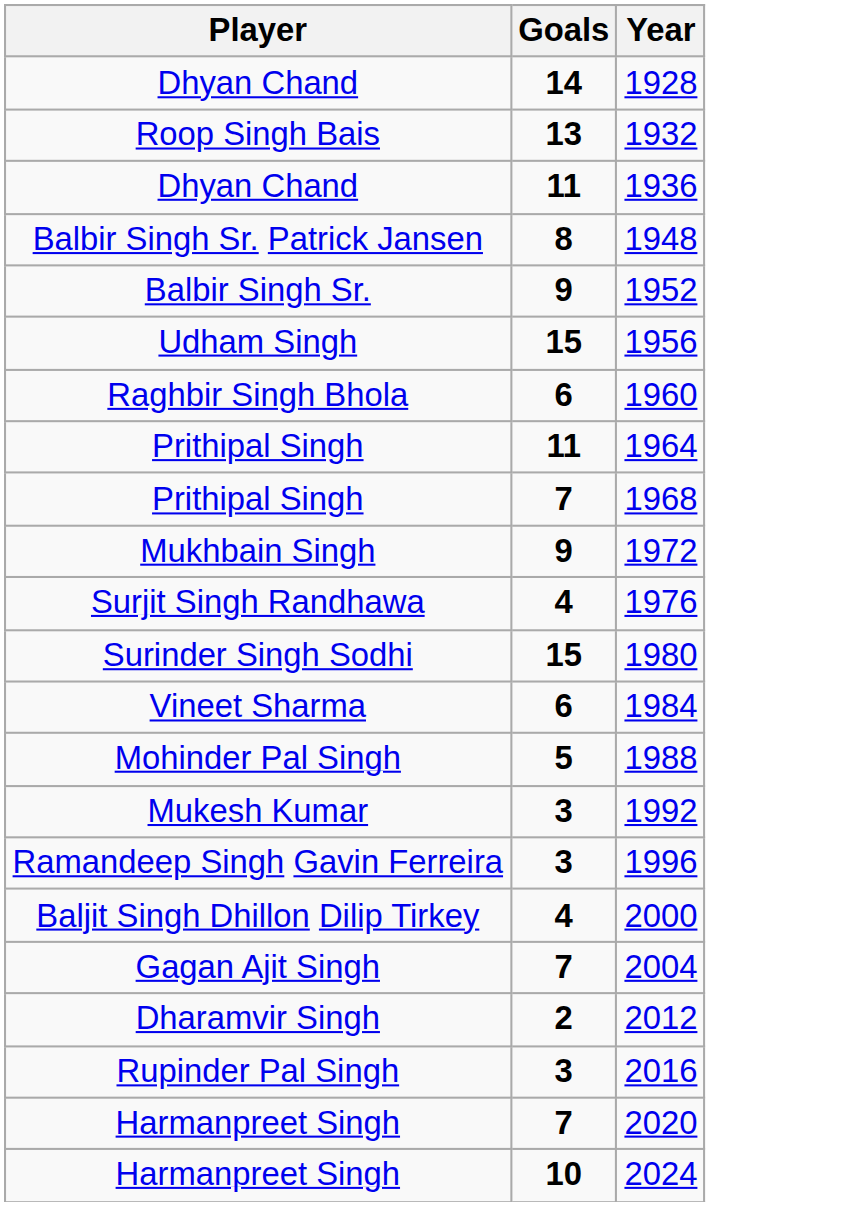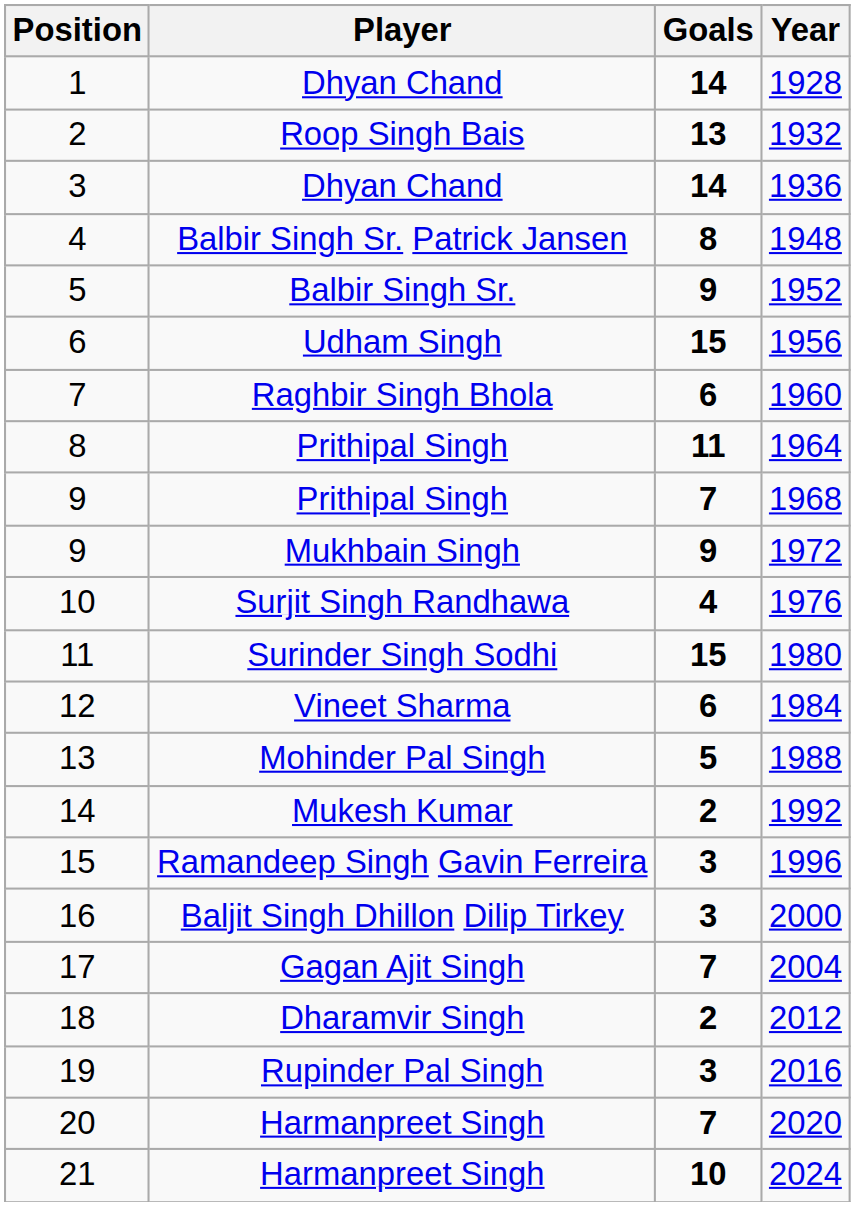+ column: Position | 1 | 2 | 3 | 4 | 5 | 6 | 7 | 8 | 9 | 9 | 10 | 11 | 12 | 13 | 14 | 15 | 16 | 17 | 18 | 19 | 20 | 21
1936 | Goals: 11 -> 14
1992 | Goals: 3 -> 2
2000 | Goals: 4 -> 3
